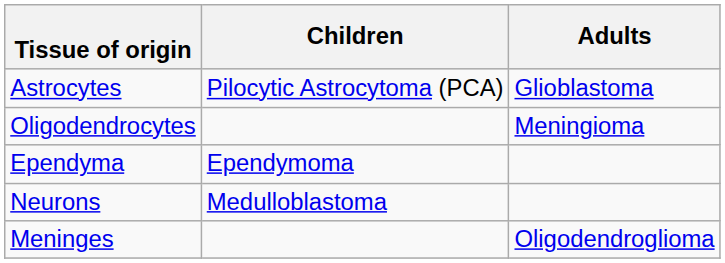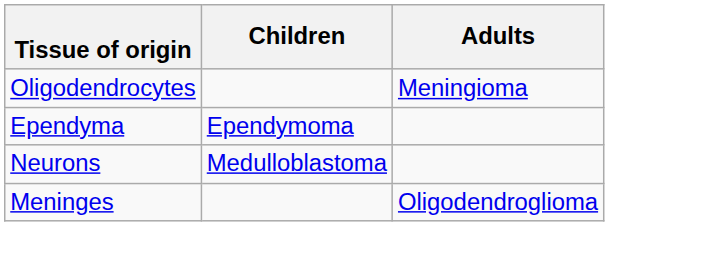- row: Astrocytes | Pilocytic Astrocytoma (PCA) | Glioblastoma
